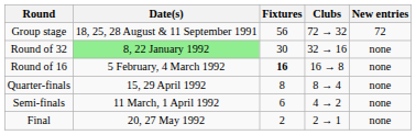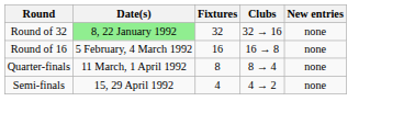- row: Group stage | 18, 25, 28 August & 11 September 1991 | 56 | 72 → 32 | 72
Round of 32 | Fixtures: 30 -> 32
Round of 16 | Fixtures: bold -> normal
Quarter-finals | Date(s): 15, 29 April 1992 -> 11 March, 1 April 1992
Semi-finals | Date(s): 11 March, 1 April 1992 -> 15, 29 April 1992
Semi-finals | Fixtures: 6 -> 4
- row: Final | 20, 27 May 1992 | 2 | 2 → 1 | none
